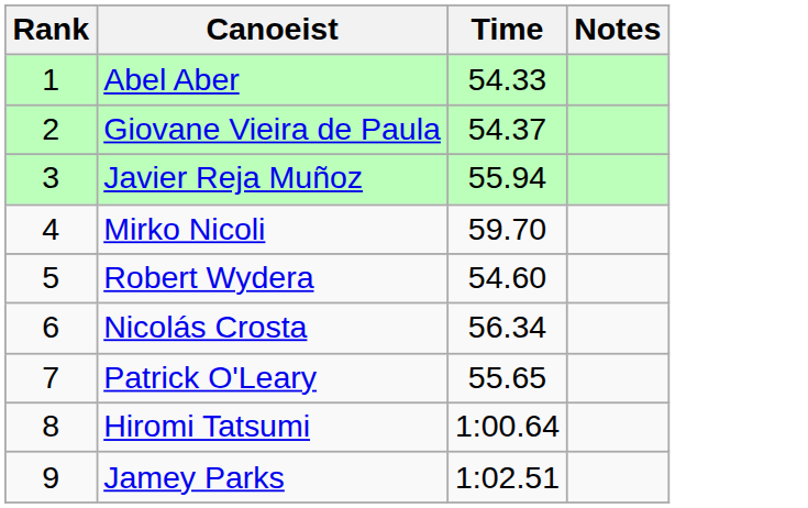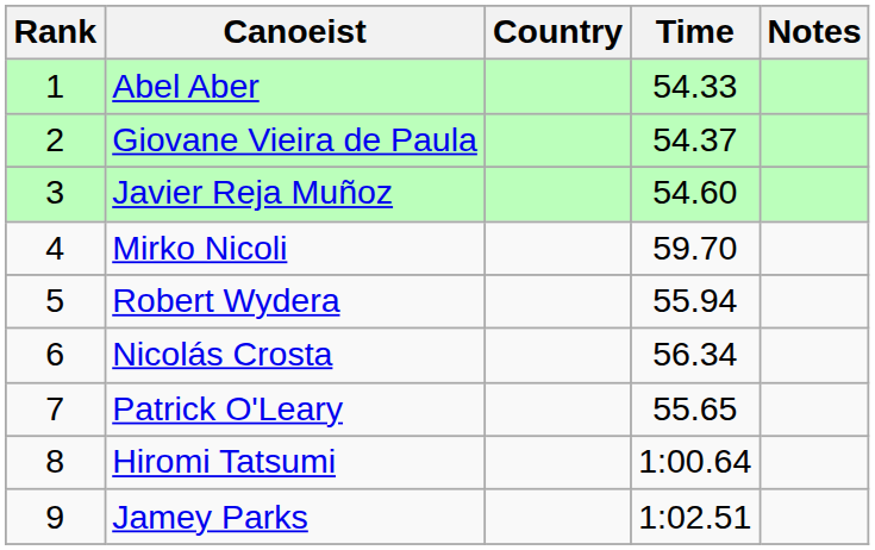+ column: Country
Javier Reja Muñoz | Time: 55.94 -> 54.60
Robert Wydera | Time: 54.60 -> 55.94
